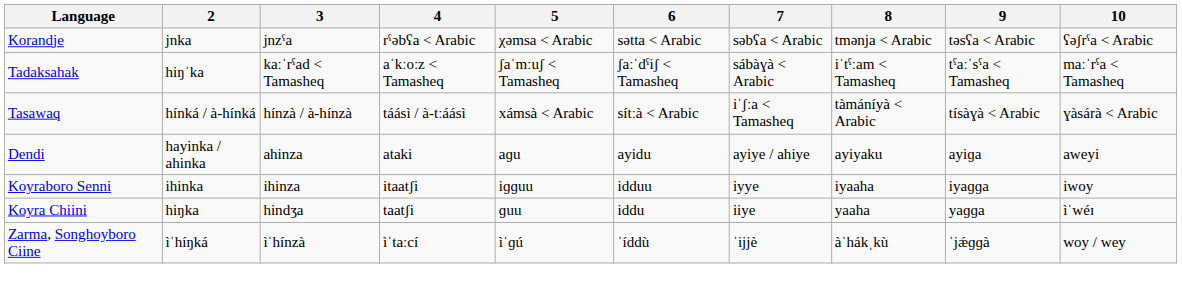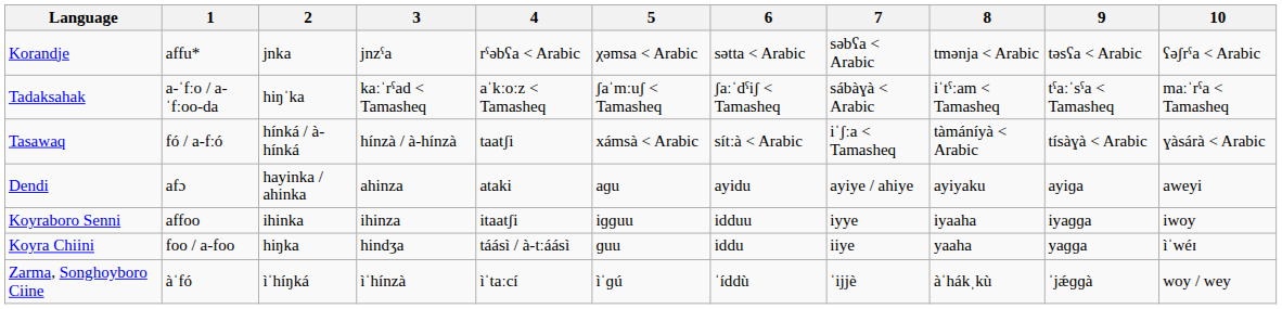+ column: 1 | affu* | a-ˈfːo / a-ˈfːoo-da | fó / a-fːó | afɔ | affoo | foo / a-foo | àˈfó
Tasawaq | 4: táásì / à-tːáásì -> taatʃi
Koyra Chiini | 4: taatʃi -> táásì / à-tːáásì
